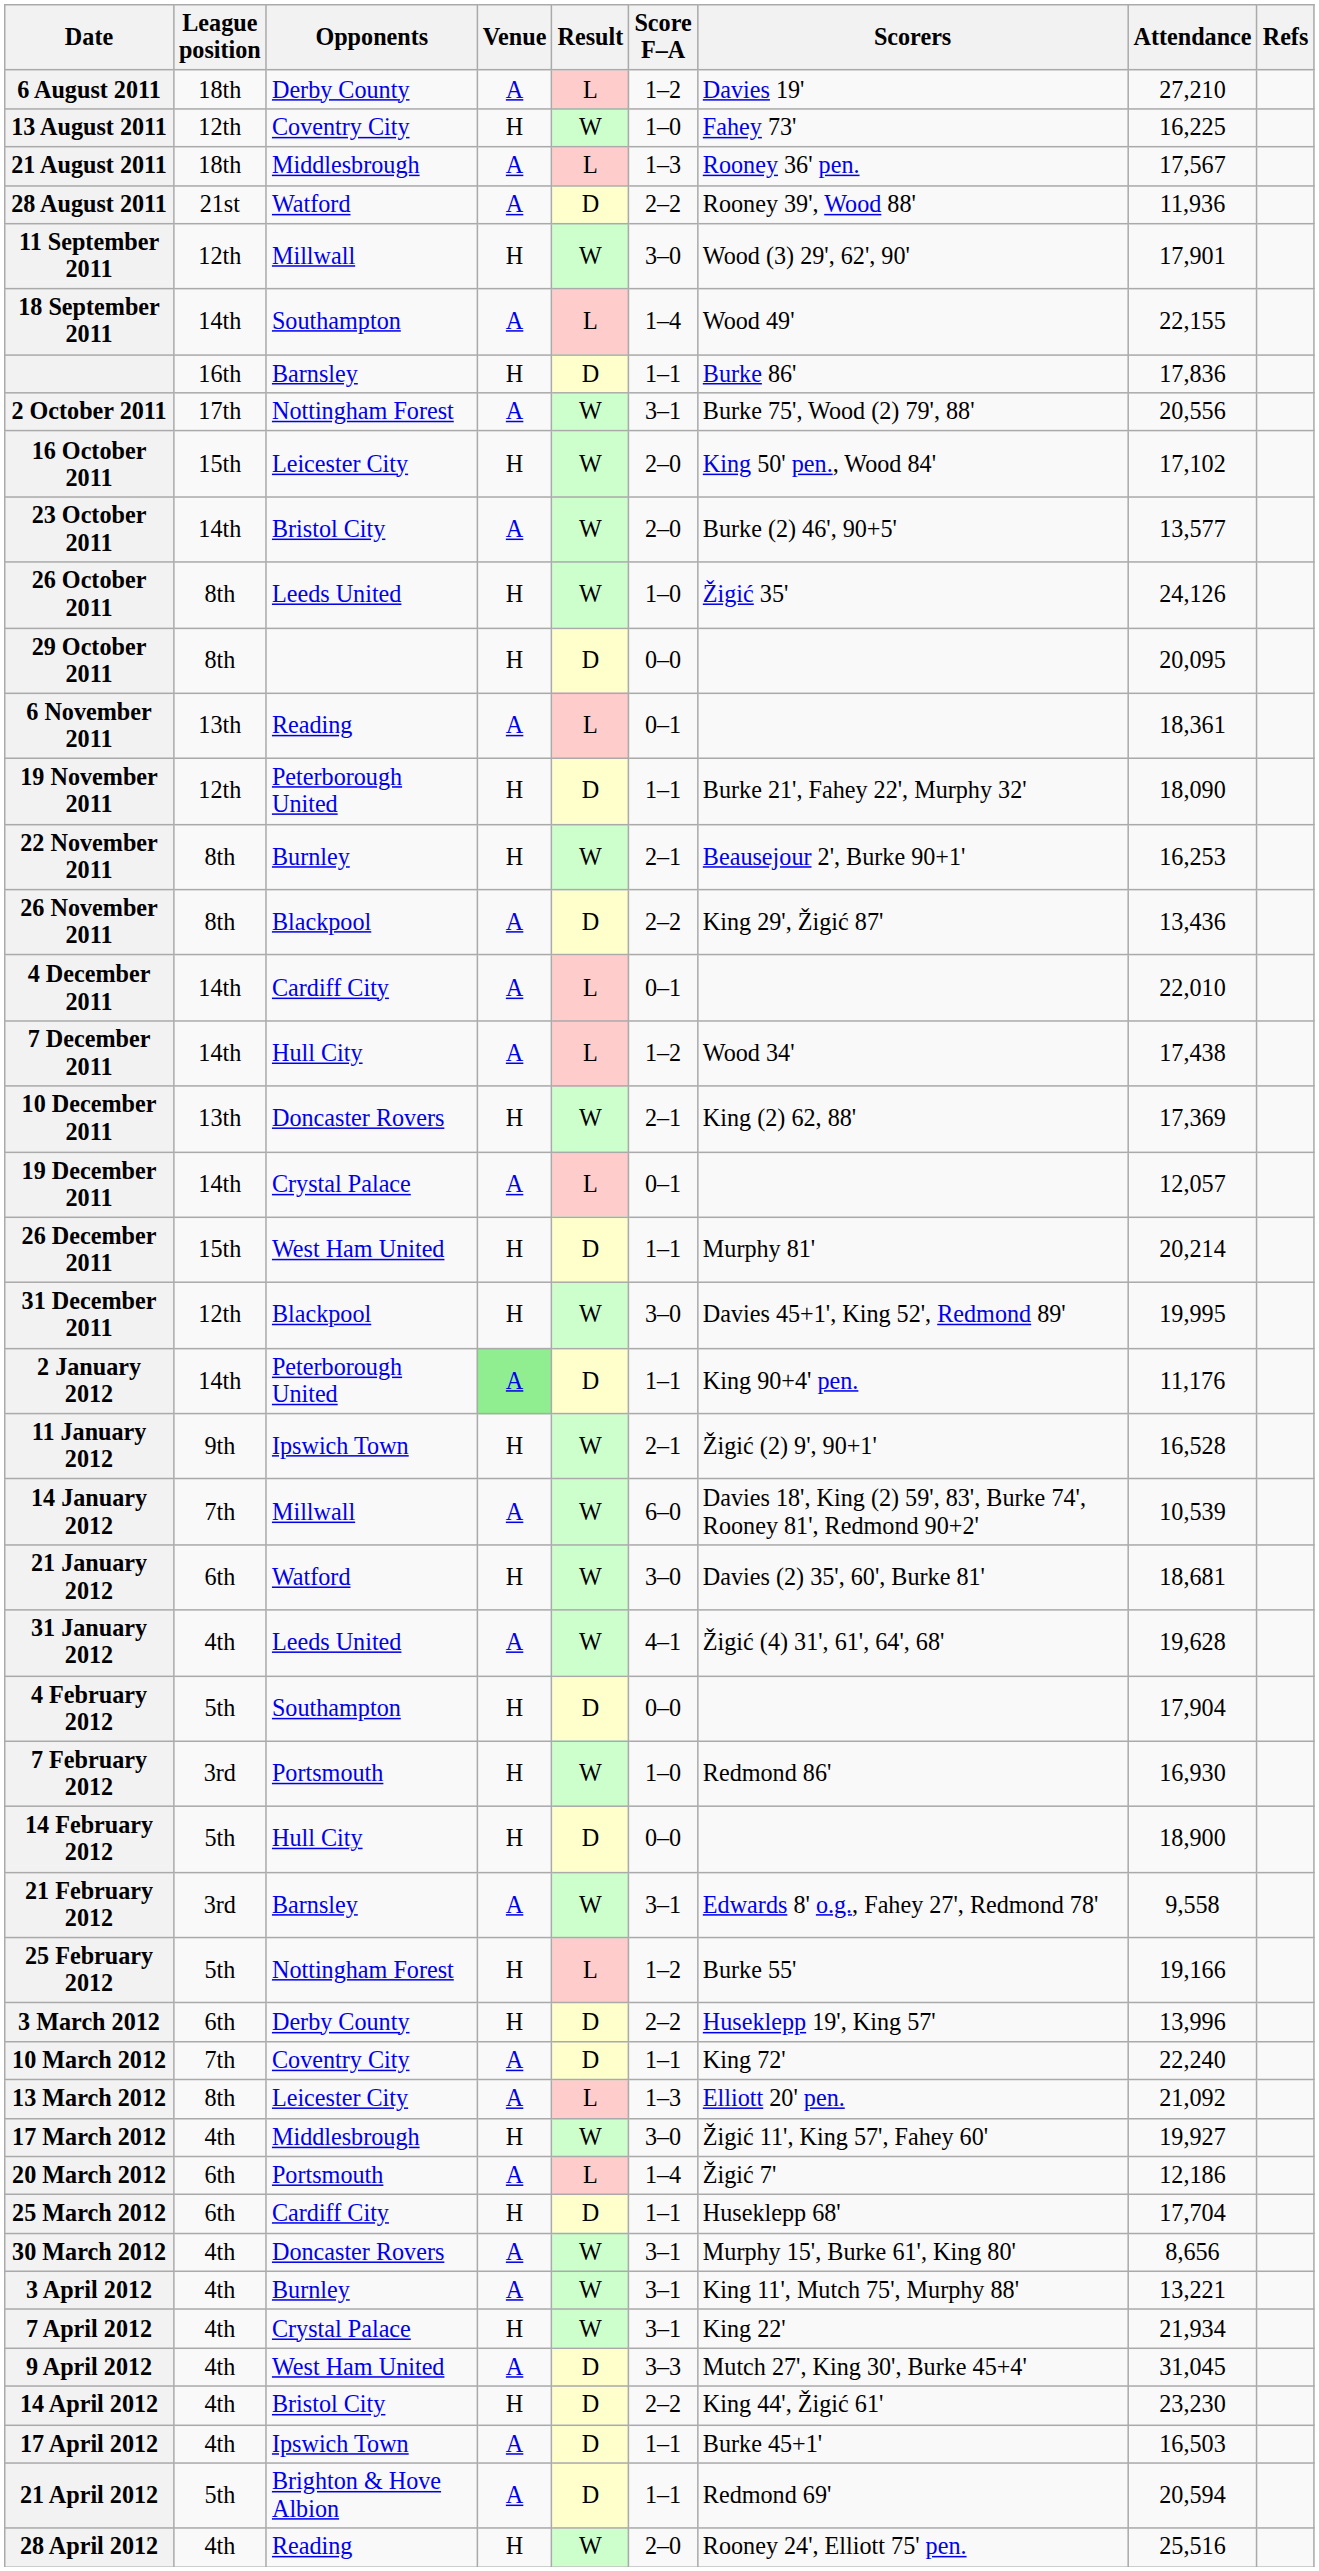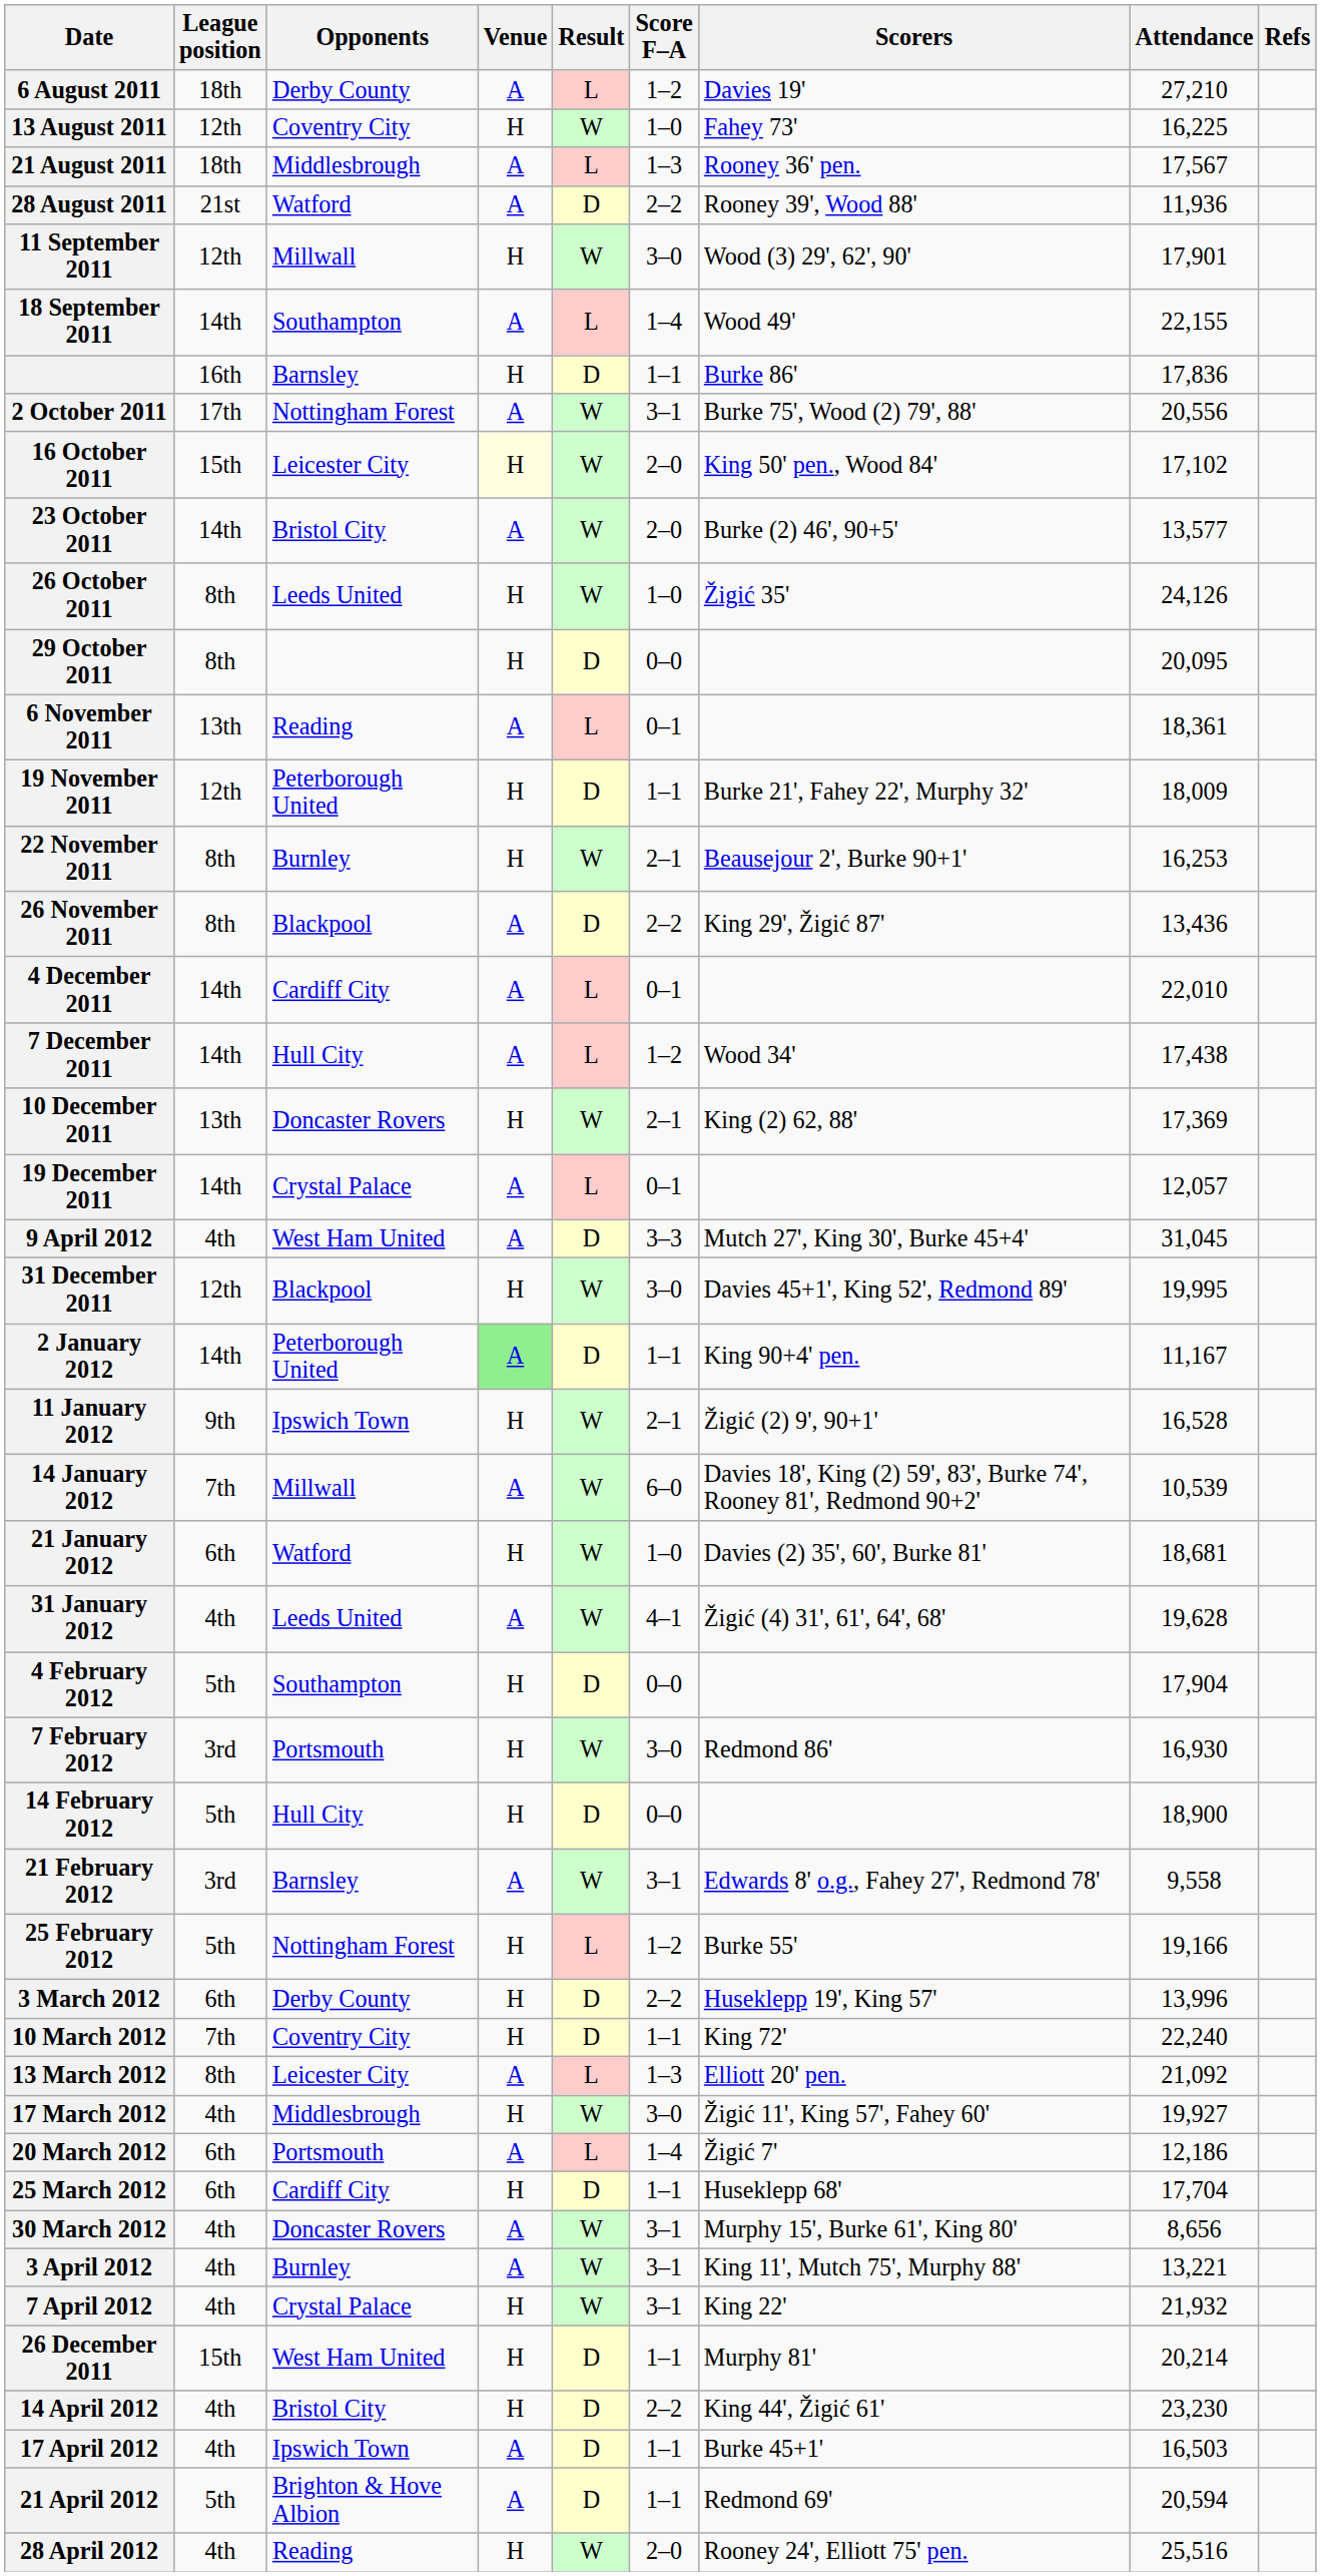16 October 2011 | Venue: no background -> lightyellow background
19 November 2011 | Attendance: 18,090 -> 18,009
rows swapped: 26 December 2011 <-> 9 April 2012
2 January 2012 | Attendance: 11,176 -> 11,167
21 January 2012 | Score F–A: 3–0 -> 1–0
7 February 2012 | Score F–A: 1–0 -> 3–0
10 March 2012 | Venue: A -> H
7 April 2012 | Attendance: 21,934 -> 21,932
